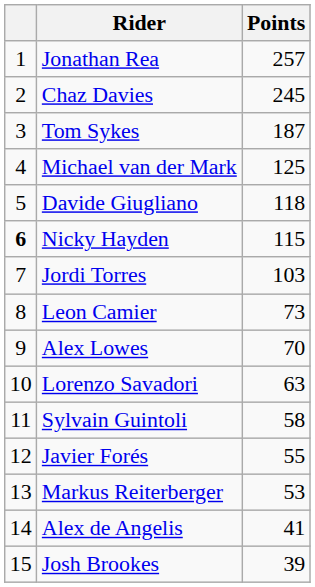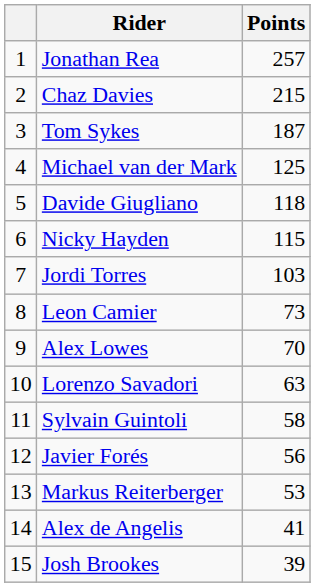Chaz Davies | Points: 245 -> 215
Nicky Hayden | column 1: bold -> normal
Javier Forés | Points: 55 -> 56
